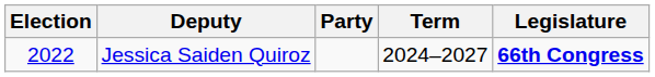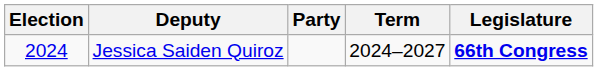Jessica Saiden Quiroz | Election: 2022 -> 2024
